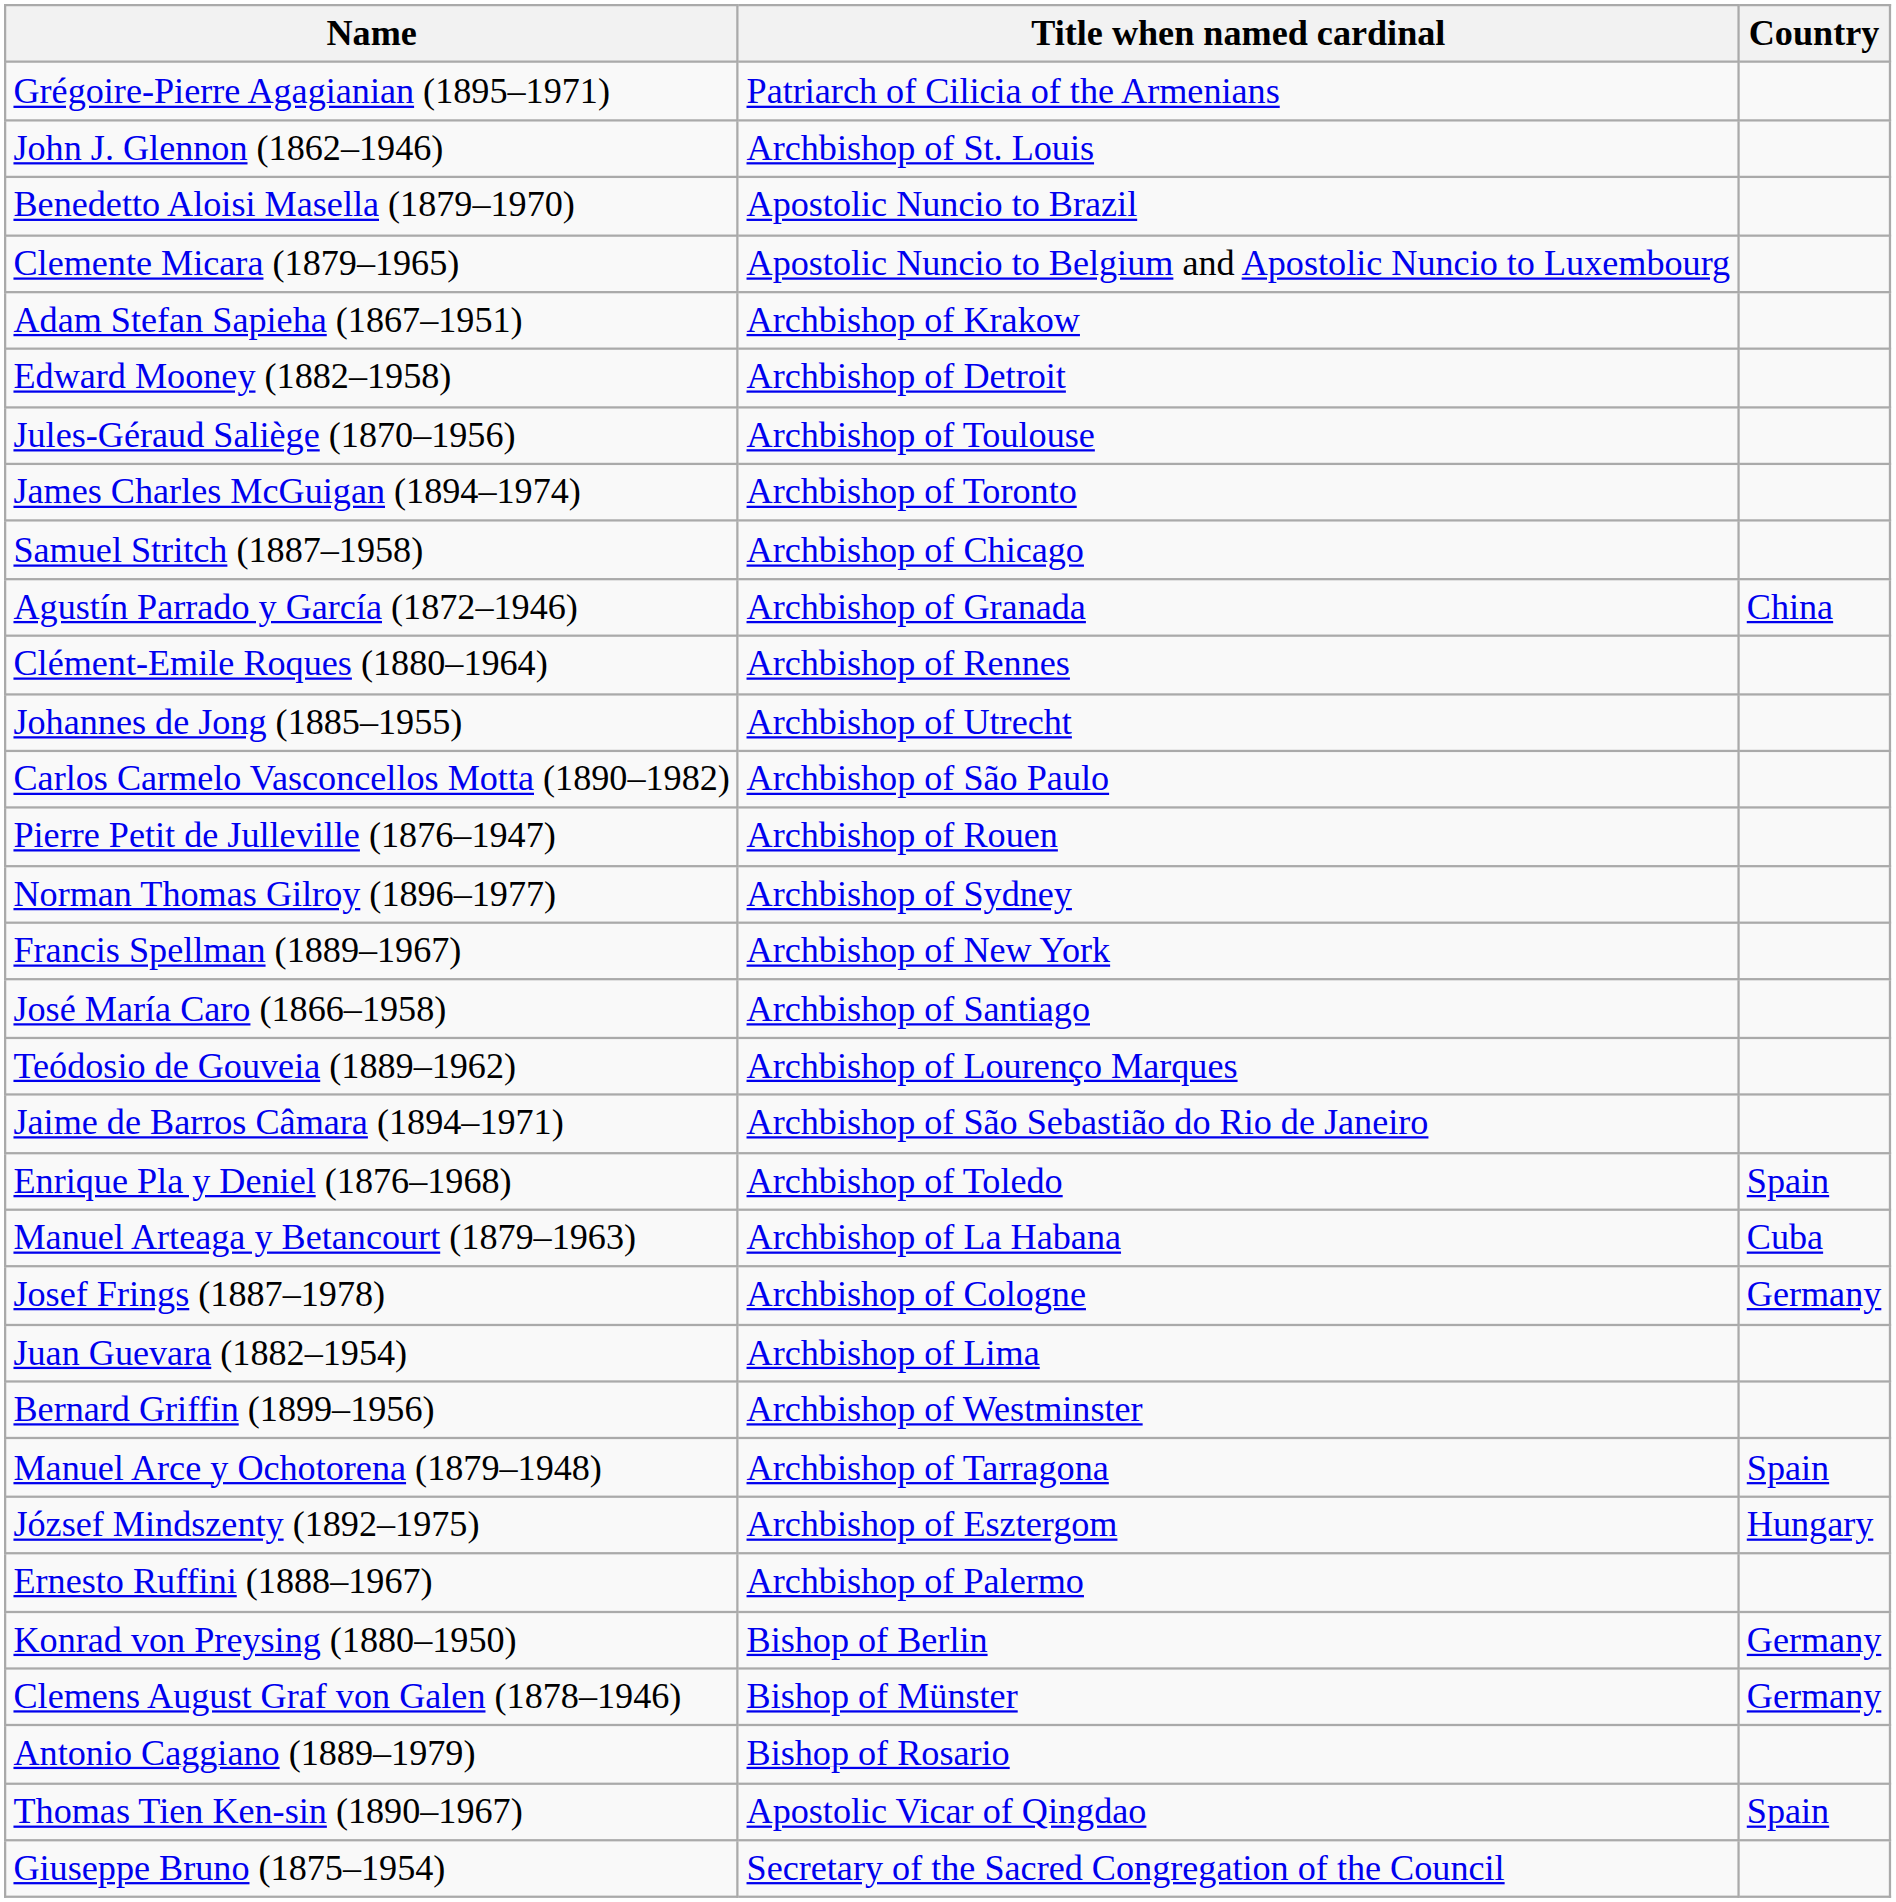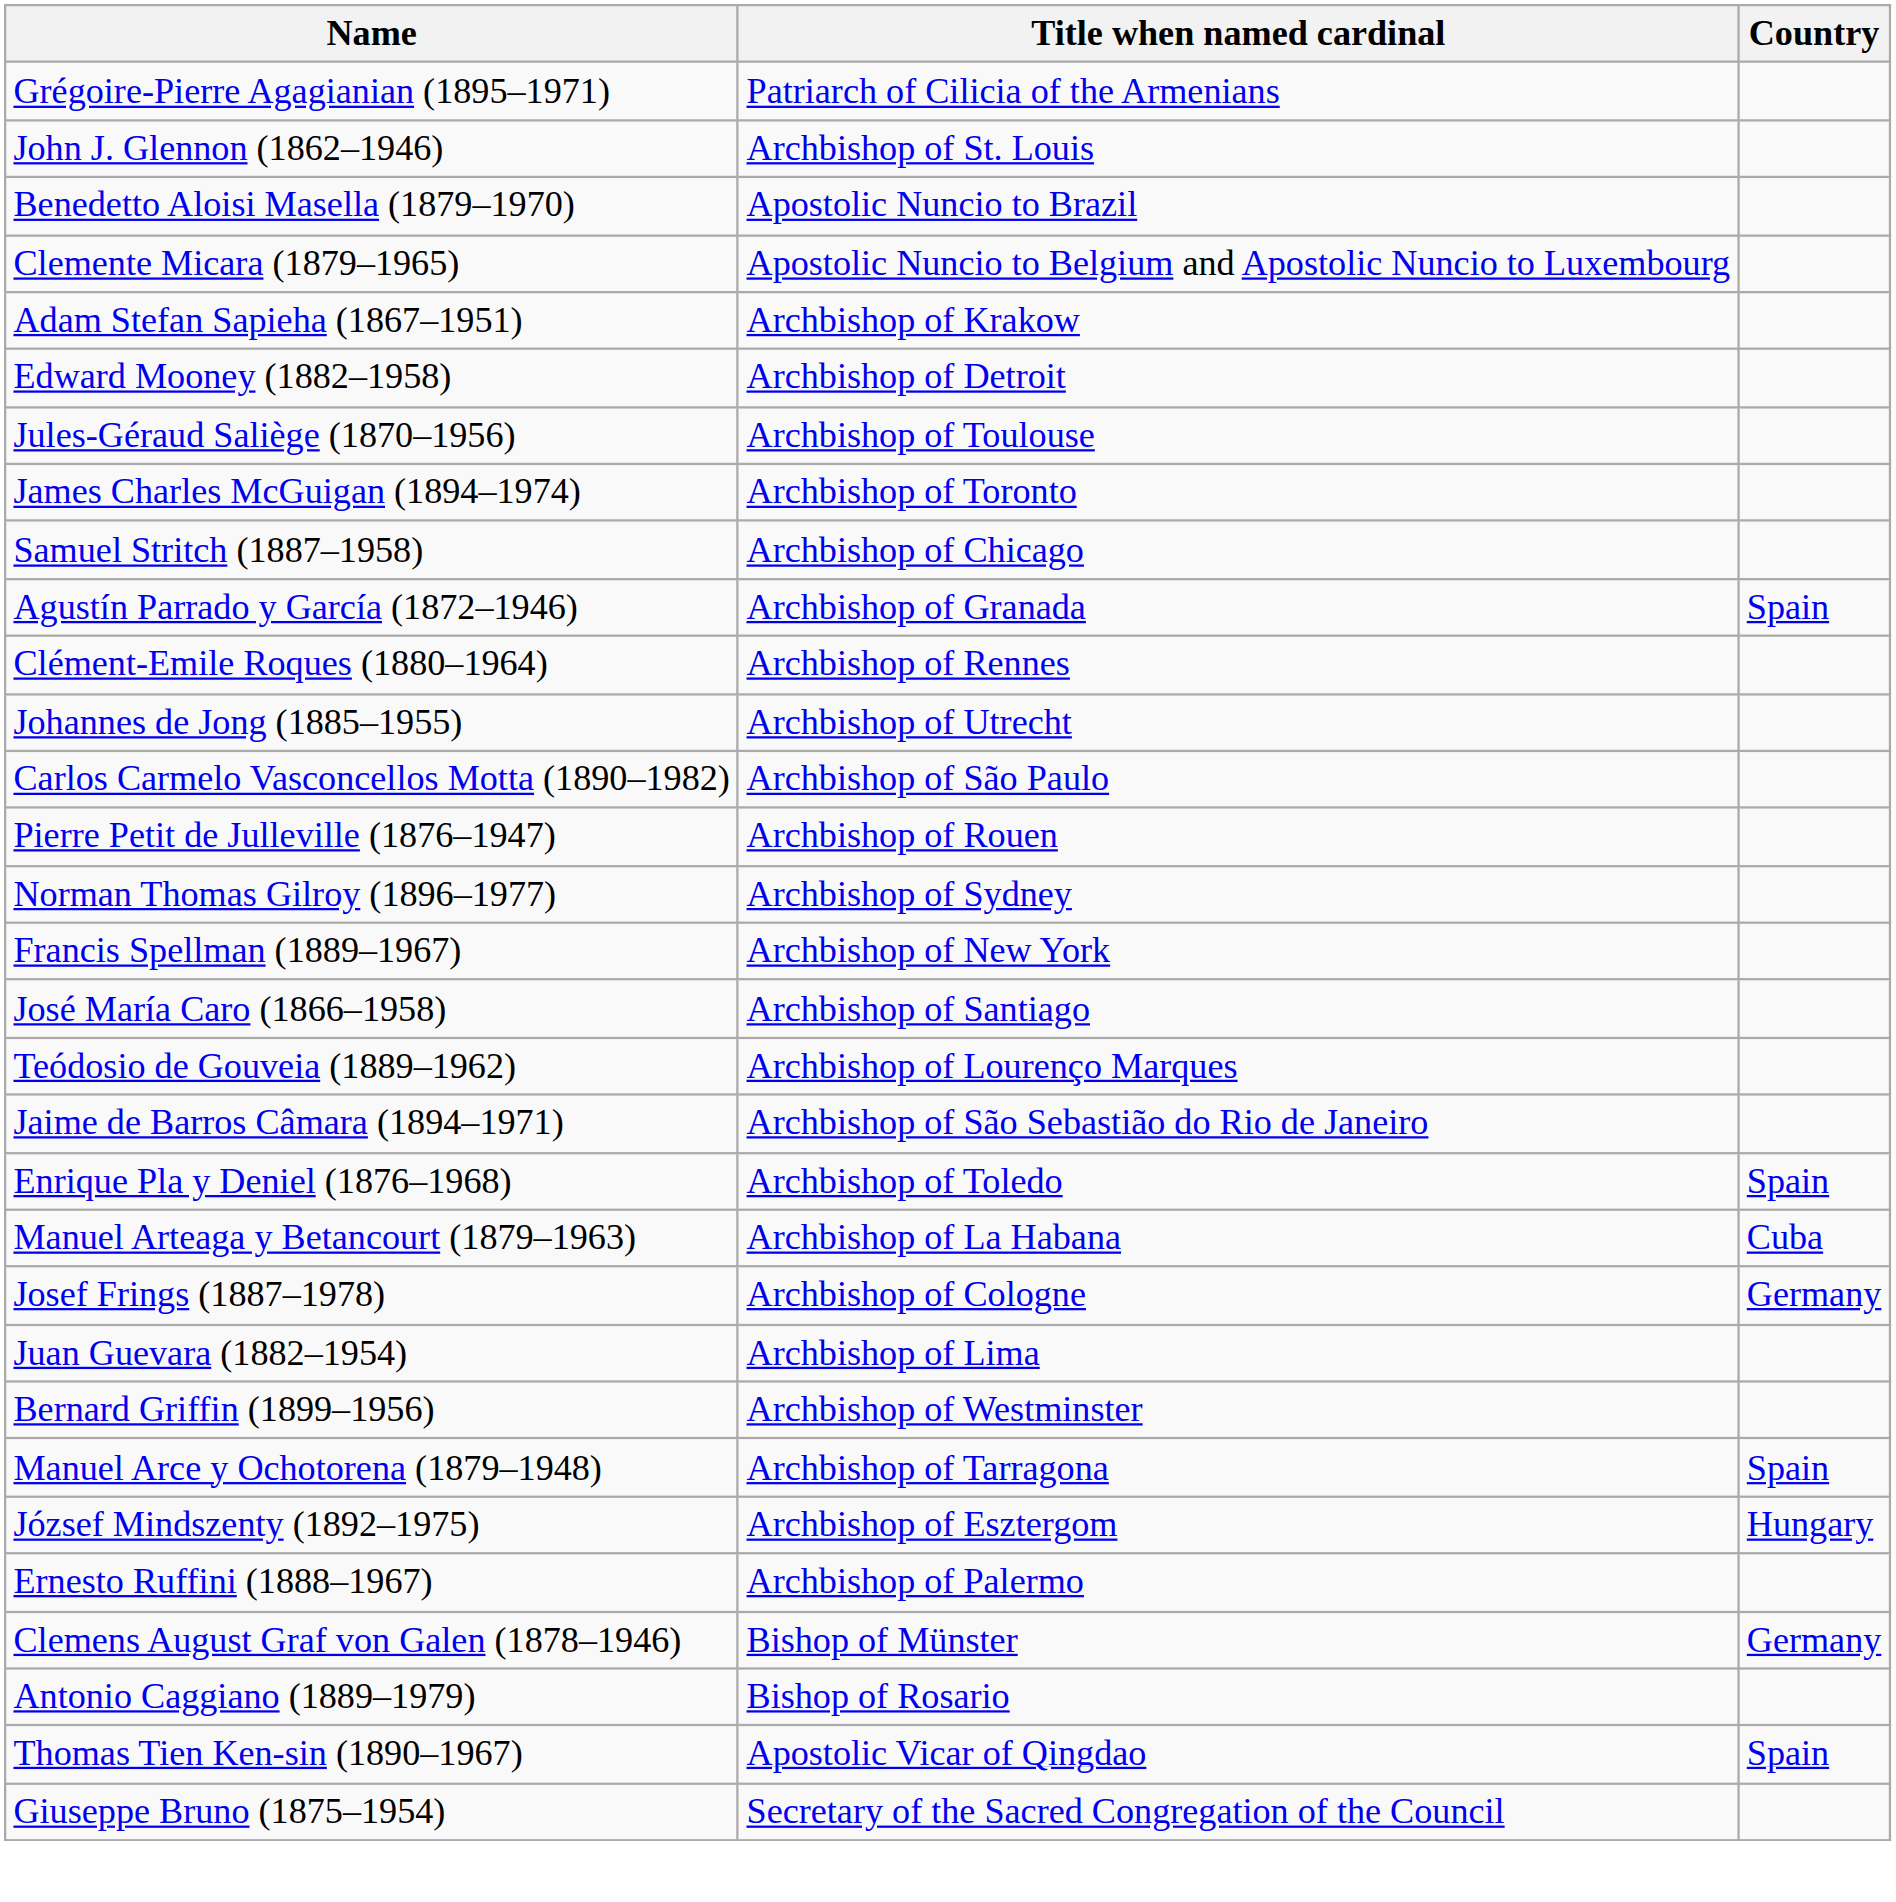Agustín Parrado y García (1872–1946) | Country: China -> Spain
- row: Konrad von Preysing (1880–1950) | Bishop of Berlin | Germany
